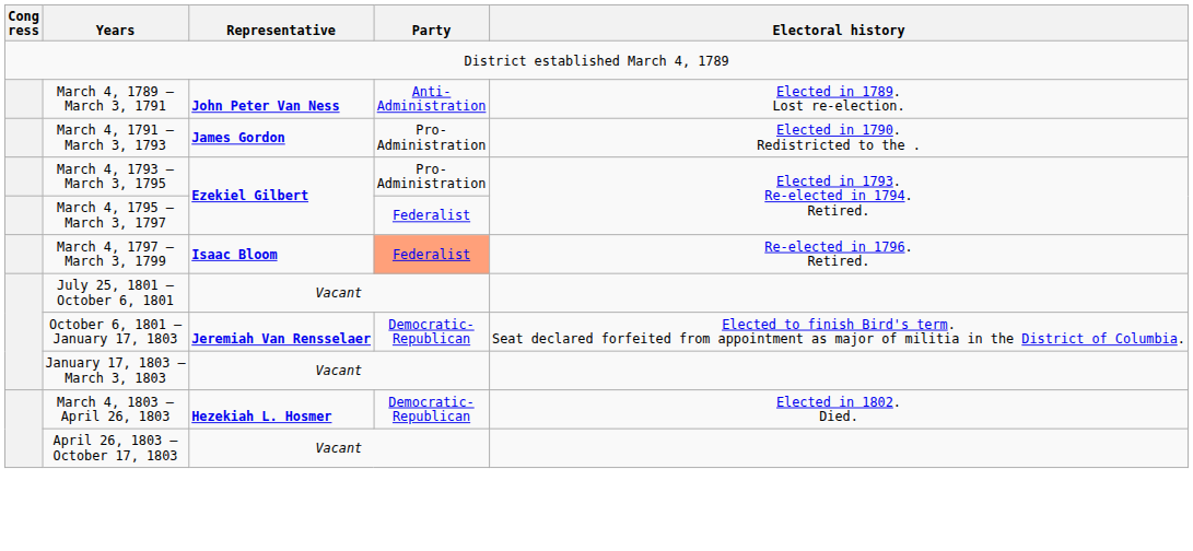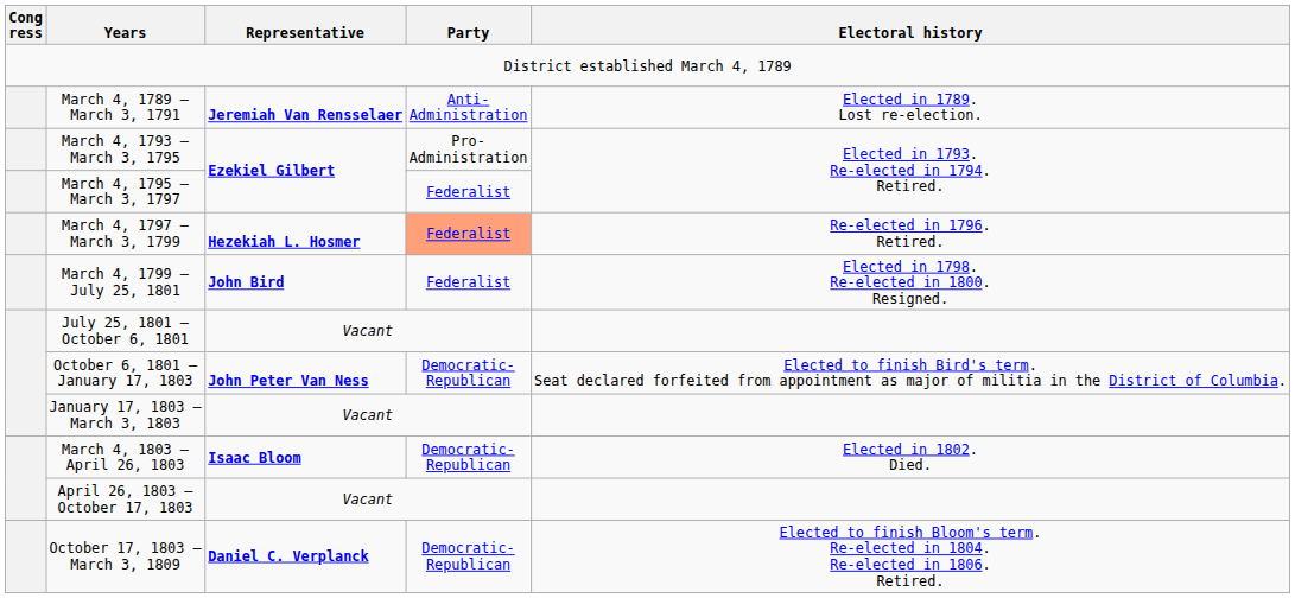March 4, 1789 – March 3, 1791 | Representative: John Peter Van Ness -> Jeremiah Van Rensselaer
- row: March 4, 1791 – March 3, 1793 | James Gordon | Pro- Administration | Elected in 1790. Redistricted to the .
March 4, 1797 – March 3, 1799 | Representative: Isaac Bloom -> Hezekiah L. Hosmer
+ row: March 4, 1799 – July 25, 1801 | John Bird | Federalist | Elected in 1798. Re-elected in 1800. Resigned.
October 6, 1801 – January 17, 1803 | Representative: Jeremiah Van Rensselaer -> John Peter Van Ness
March 4, 1803 – April 26, 1803 | Representative: Hezekiah L. Hosmer -> Isaac Bloom
+ row: October 17, 1803 – March 3, 1809 | Daniel C. Verplanck | Democratic- Republican | Elected to finish Bloom's term. Re-elected in 1804. Re-elected in 1806. Retired.
